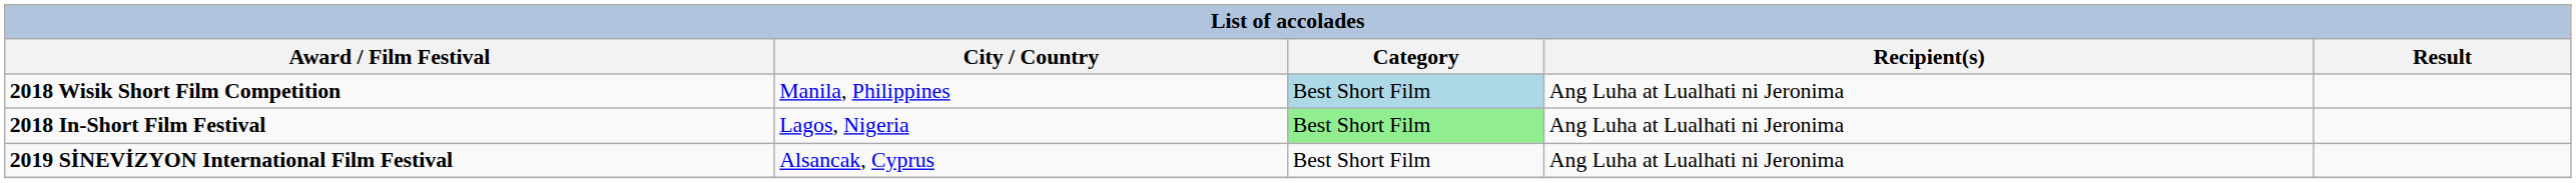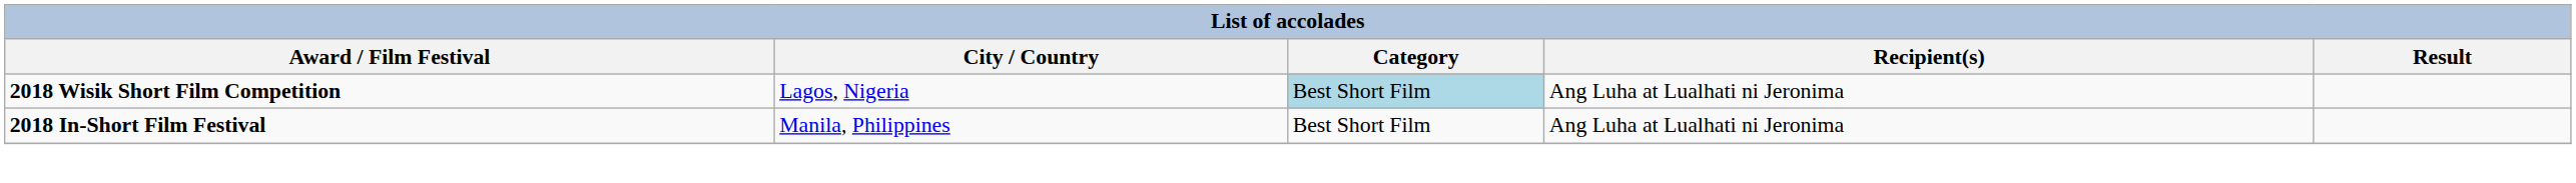2018 Wisik Short Film Competition | City / Country: Manila, Philippines -> Lagos, Nigeria
2018 In-Short Film Festival | City / Country: Lagos, Nigeria -> Manila, Philippines
2018 In-Short Film Festival | Category: lightgreen background -> no background
- row: 2019 SİNEVİZYON International Film Festival | Alsancak, Cyprus | Best Short Film | Ang Luha at Lualhati ni Jeronima
